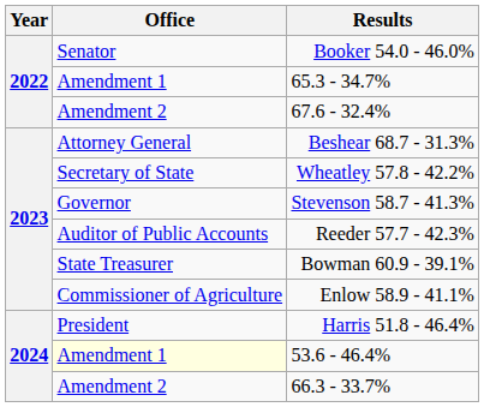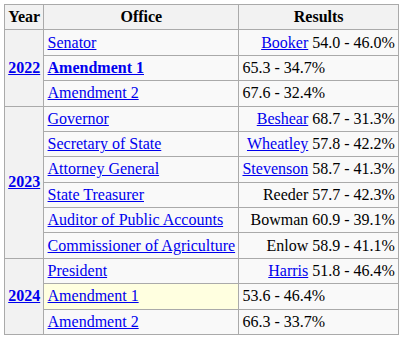65.3 - 34.7% | Office: normal -> bold
Beshear 68.7 - 31.3% | Office: Attorney General -> Governor
Stevenson 58.7 - 41.3% | Office: Governor -> Attorney General
Reeder 57.7 - 42.3% | Office: Auditor of Public Accounts -> State Treasurer
Bowman 60.9 - 39.1% | Office: State Treasurer -> Auditor of Public Accounts
